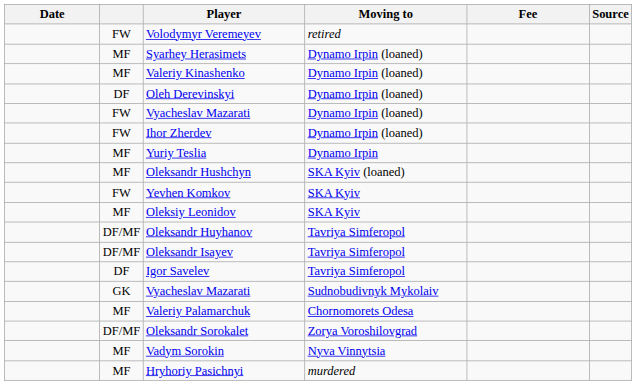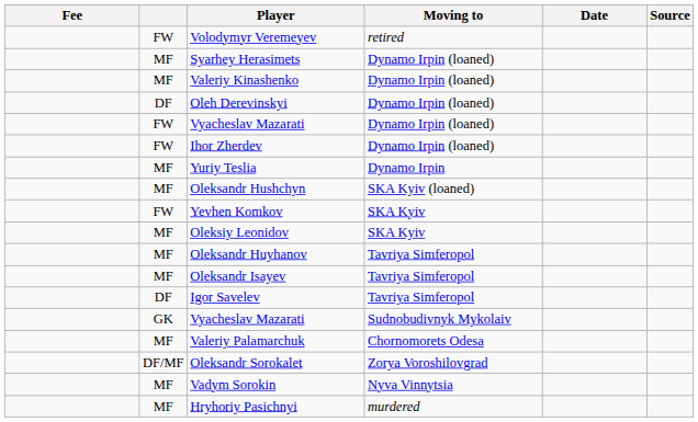columns swapped: Date <-> Fee
Oleksandr Huyhanov | column 2: DF/MF -> MF
Oleksandr Isayev | column 2: DF/MF -> MF
